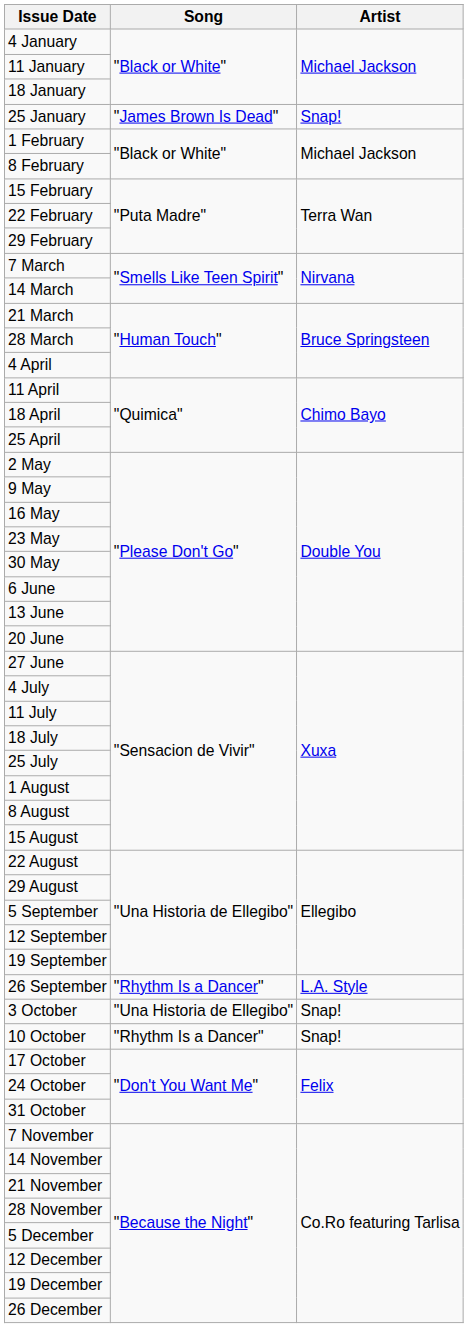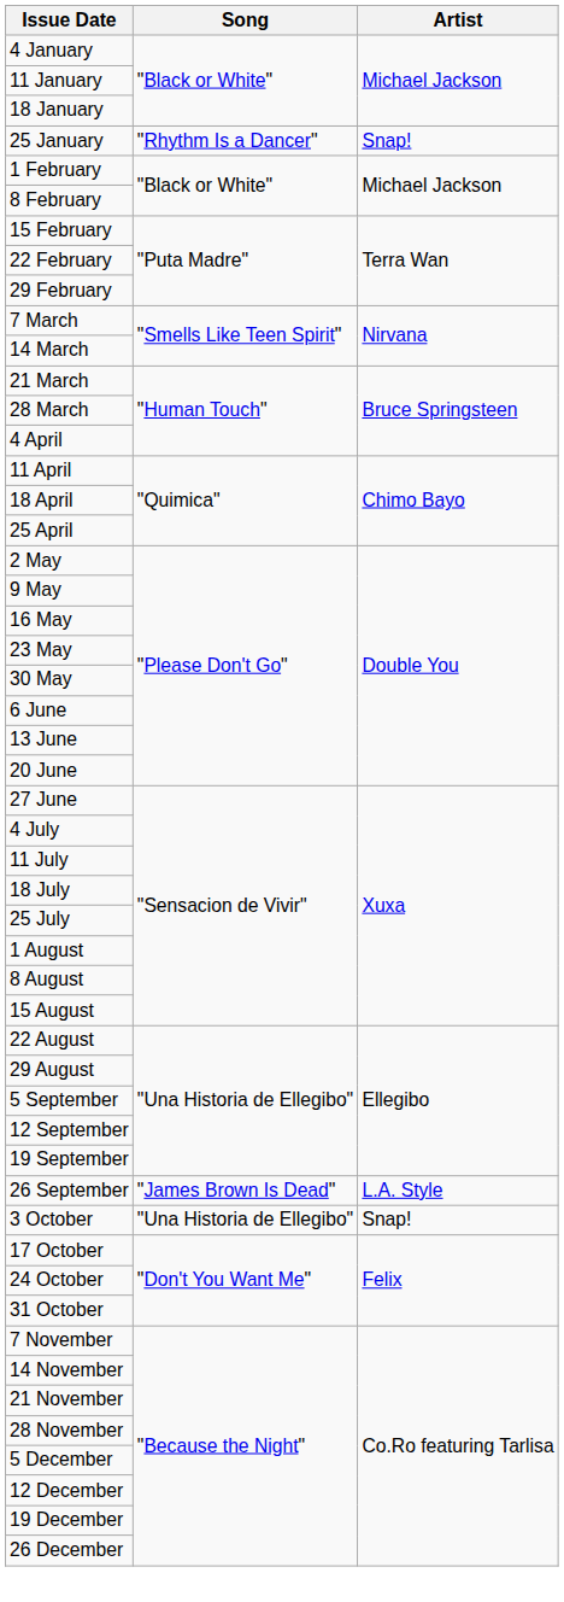25 January | Song: "James Brown Is Dead" -> "Rhythm Is a Dancer"
26 September | Song: "Rhythm Is a Dancer" -> "James Brown Is Dead"
- row: 10 October | "Rhythm Is a Dancer" | Snap!
